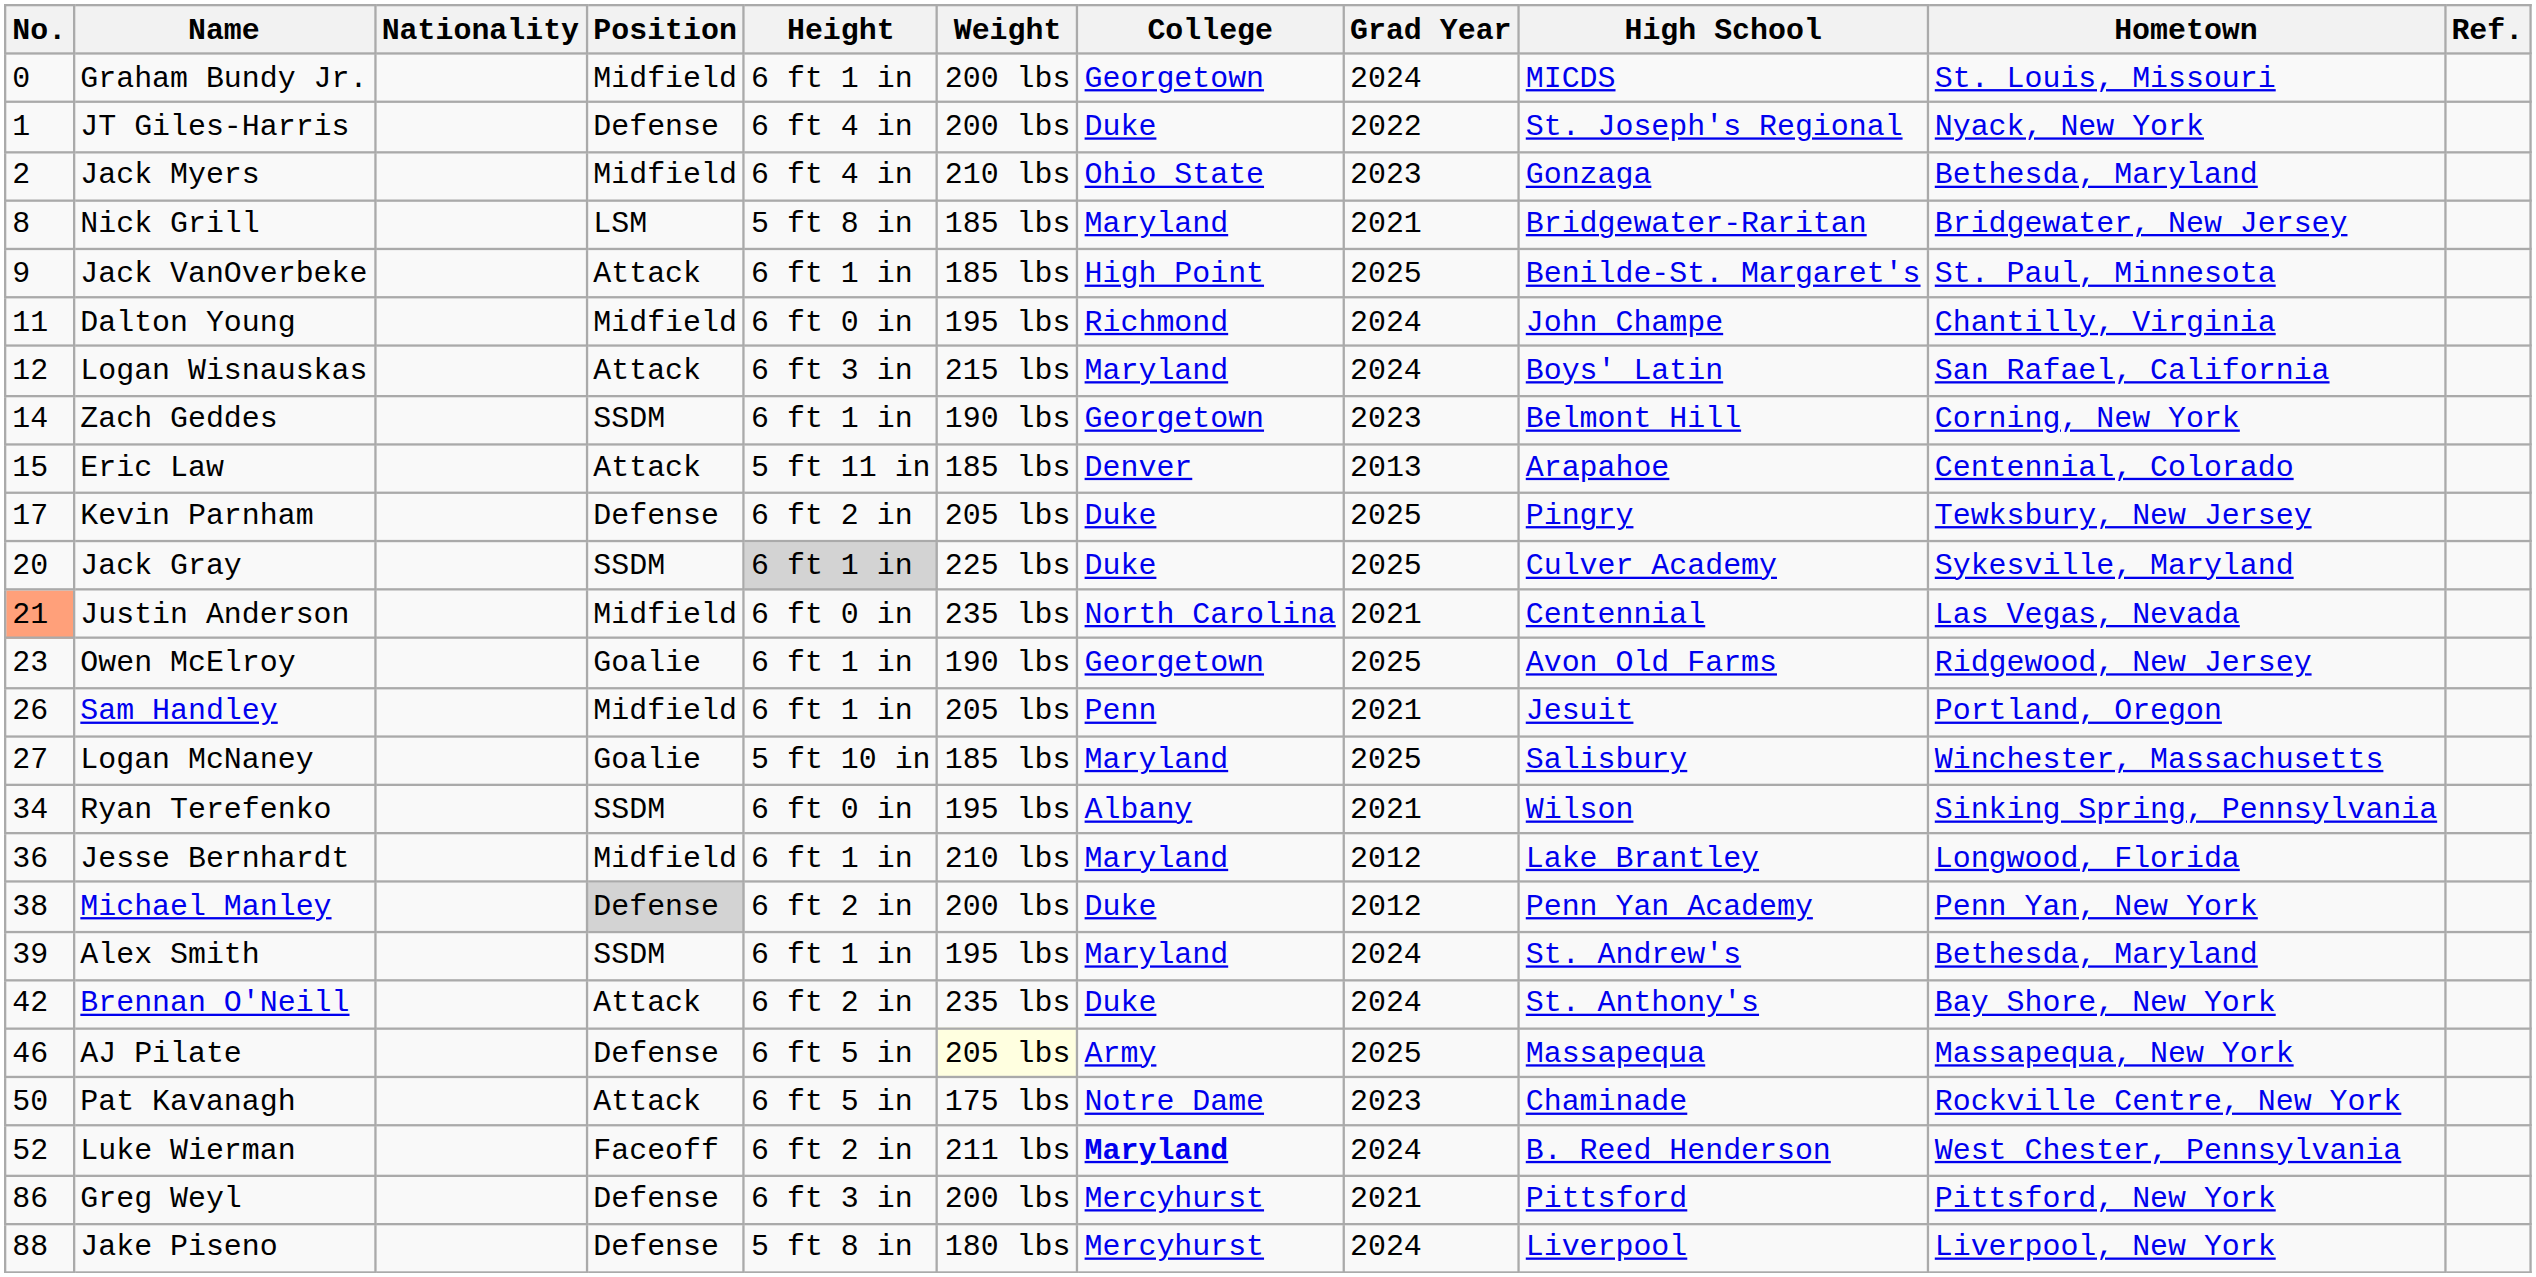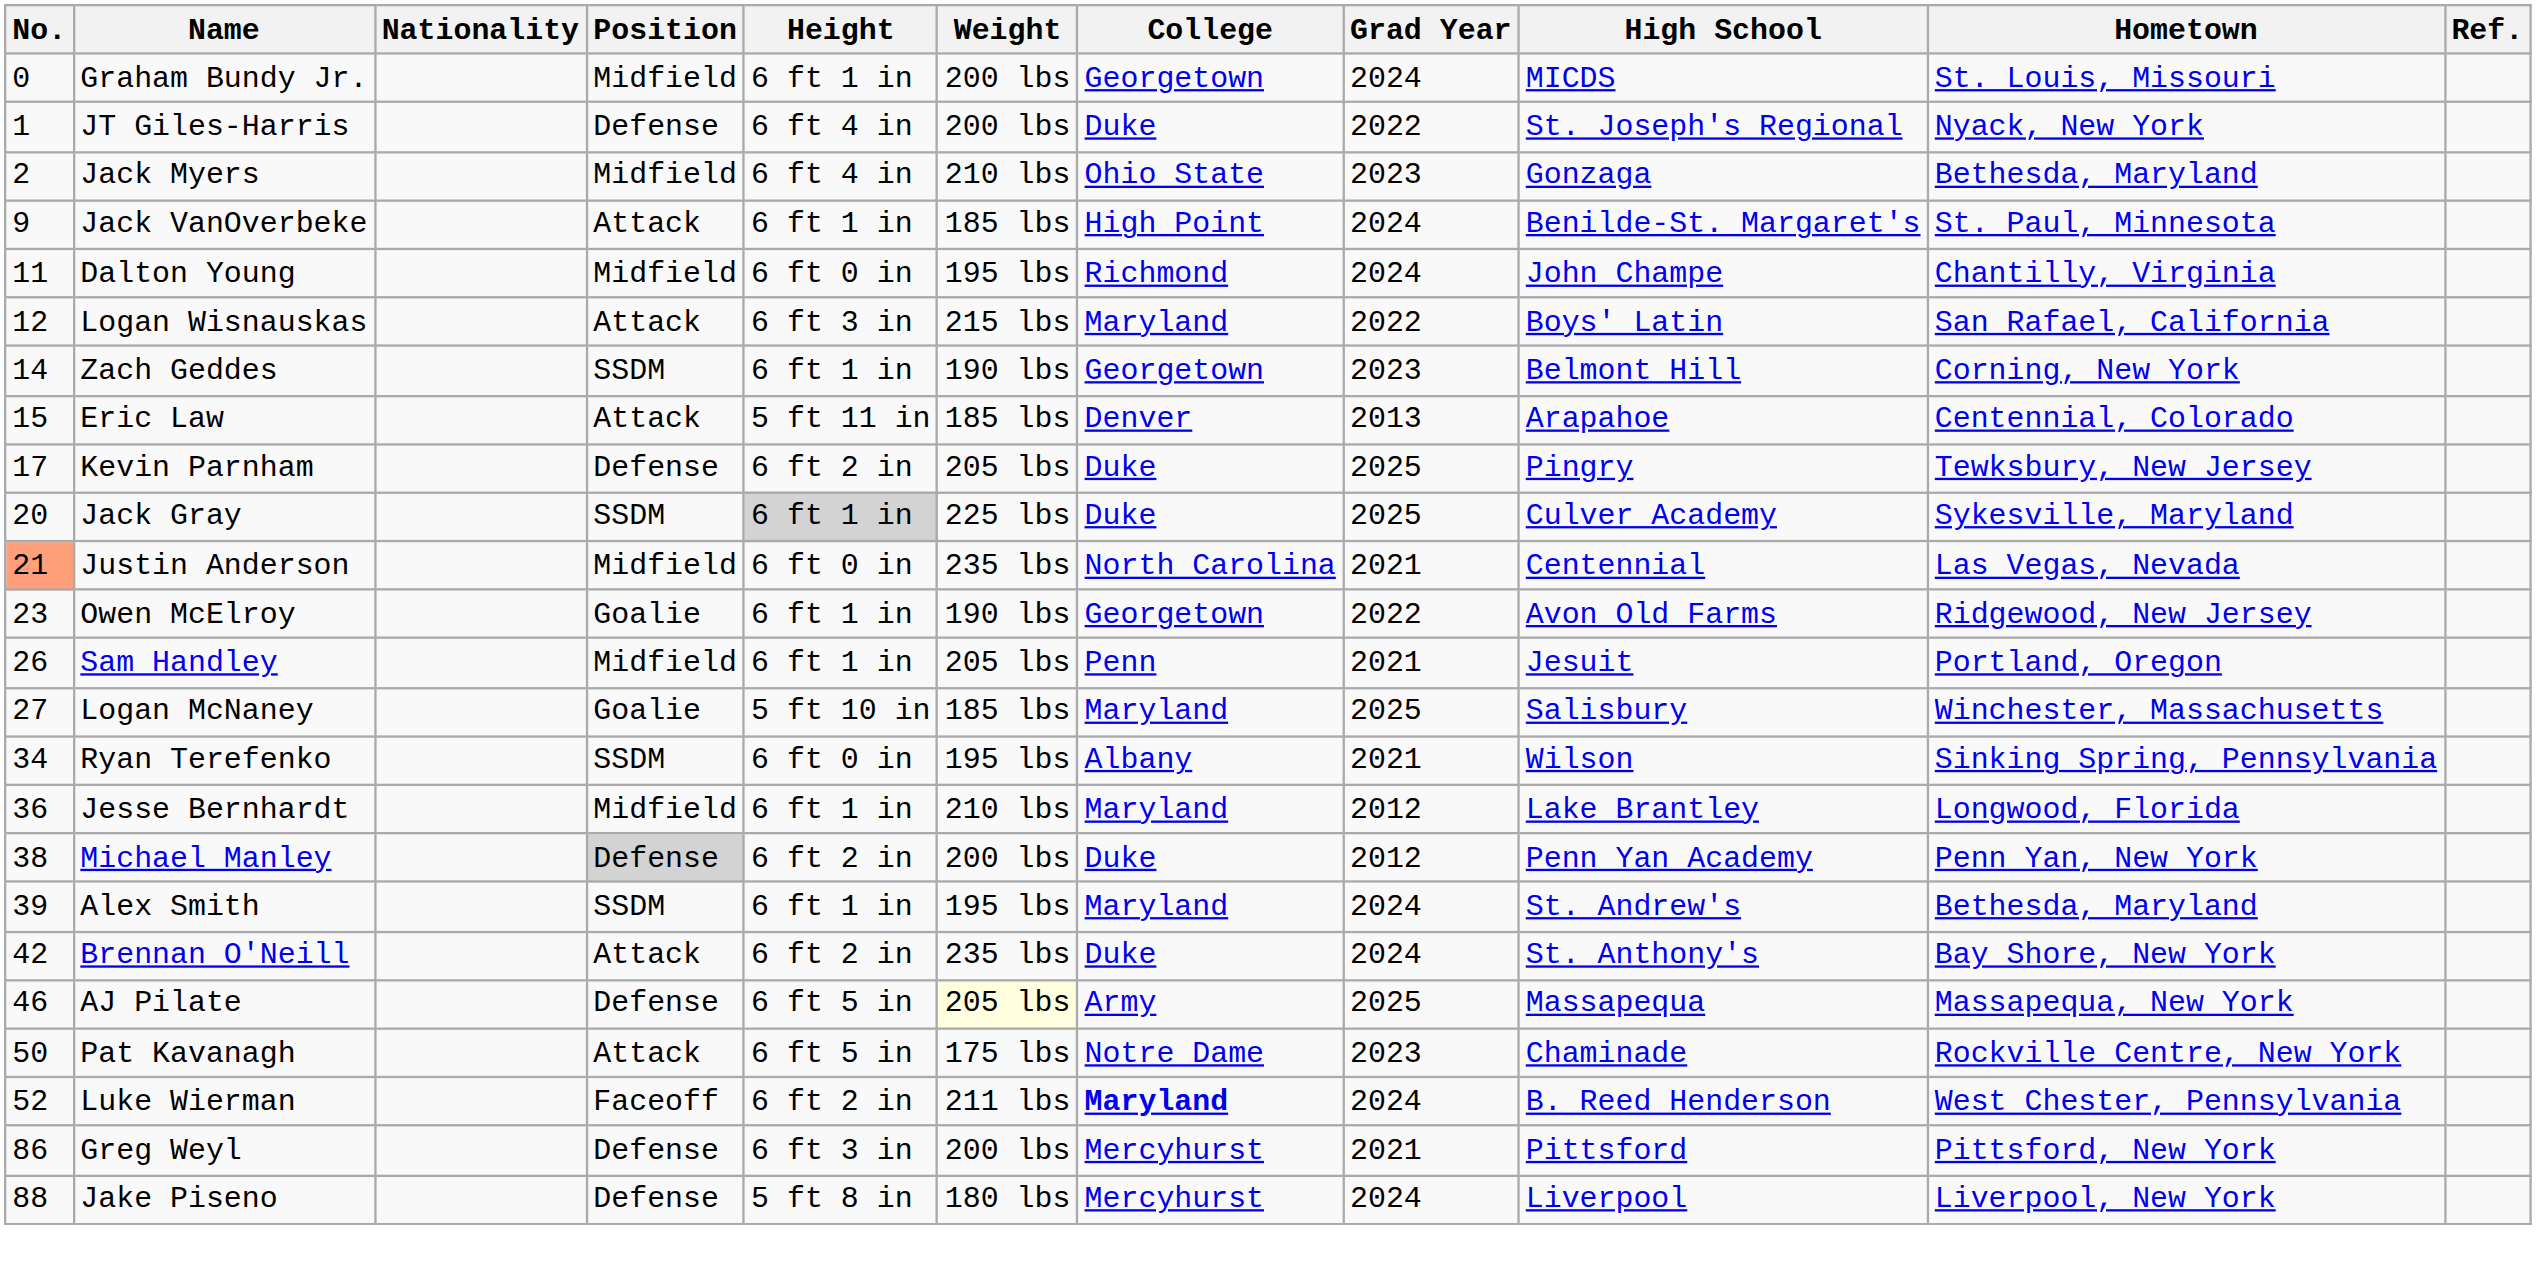- row: 8 | Nick Grill | LSM | 5 ft 8 in | 185 lbs | Maryland | 2021 | Bridgewater-Raritan | Bridgewater, New Jersey
Jack VanOverbeke | Grad Year: 2025 -> 2024
Logan Wisnauskas | Grad Year: 2024 -> 2022
Owen McElroy | Grad Year: 2025 -> 2022
